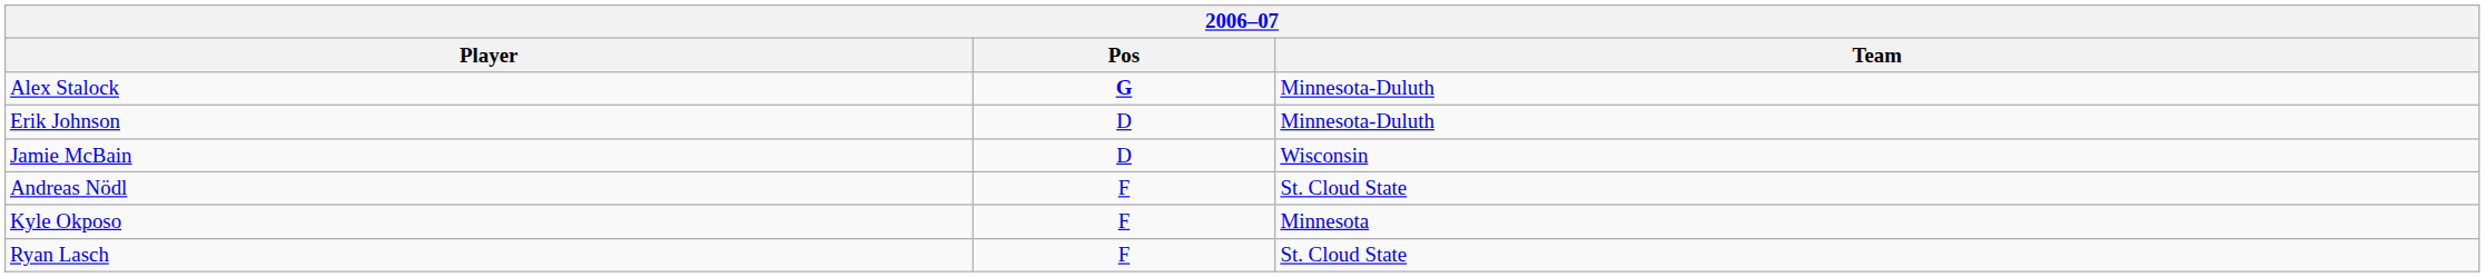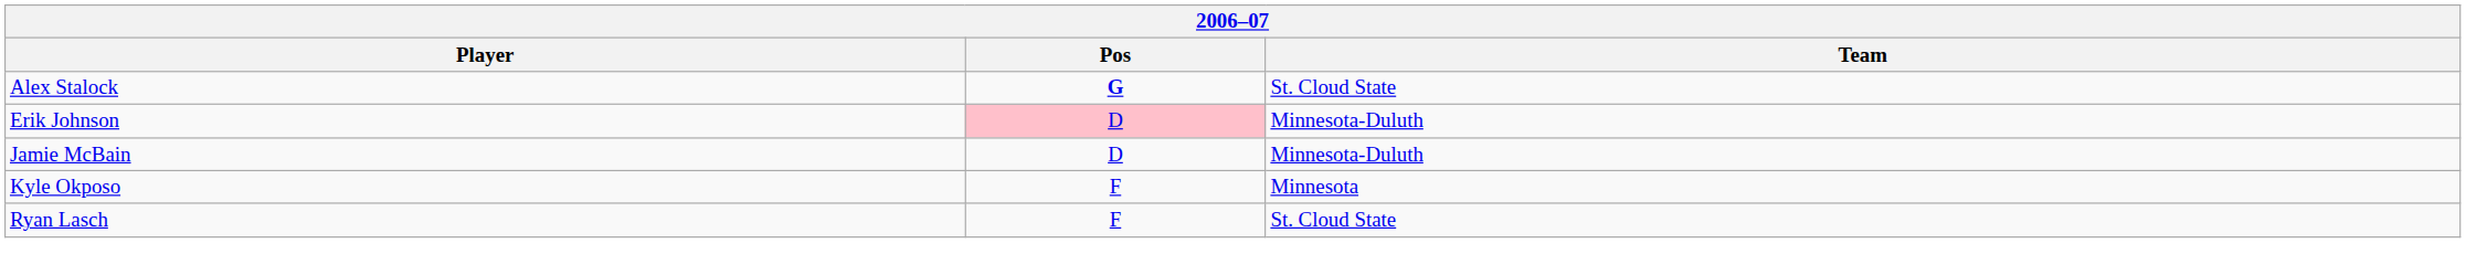Alex Stalock | Team: Minnesota-Duluth -> St. Cloud State
Erik Johnson | Pos: no background -> pink background
Jamie McBain | Team: Wisconsin -> Minnesota-Duluth
- row: Andreas Nödl | F | St. Cloud State
